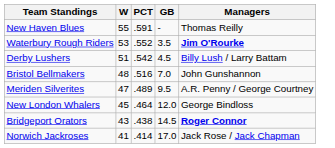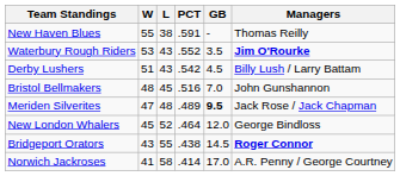+ column: L | 38 | 43 | 43 | 45 | 48 | 52 | 55 | 58
Meriden Silverites | GB: normal -> bold
Meriden Silverites | Managers: A.R. Penny / George Courtney -> Jack Rose / Jack Chapman
Norwich Jackroses | Managers: Jack Rose / Jack Chapman -> A.R. Penny / George Courtney
